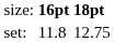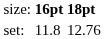set: | column 3: 12.75 -> 12.76
